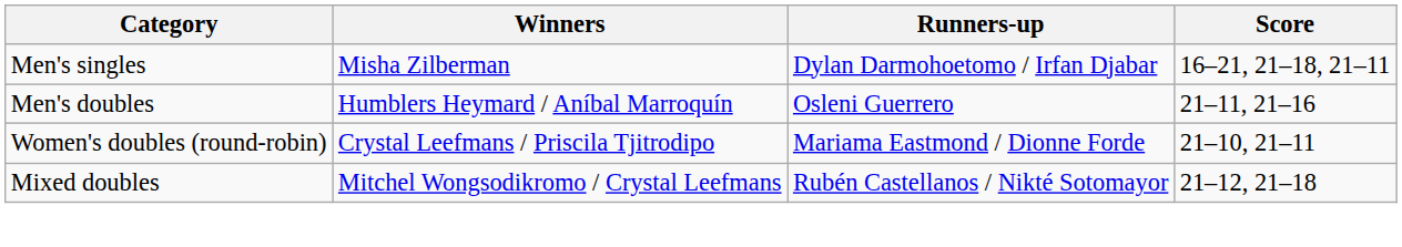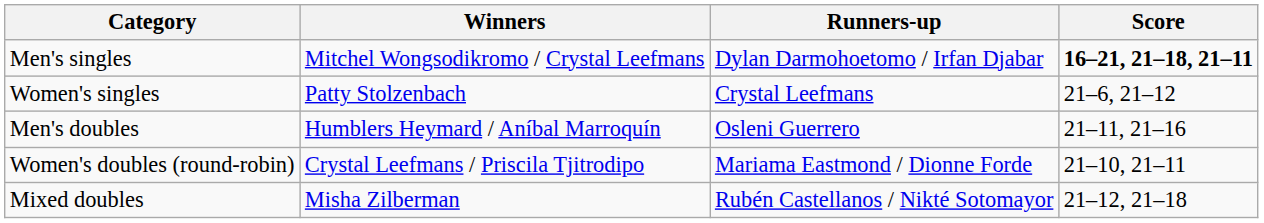Men's singles | Winners: Misha Zilberman -> Mitchel Wongsodikromo / Crystal Leefmans
Men's singles | Score: normal -> bold
+ row: Women's singles | Patty Stolzenbach | Crystal Leefmans | 21–6, 21–12
Mixed doubles | Winners: Mitchel Wongsodikromo / Crystal Leefmans -> Misha Zilberman
